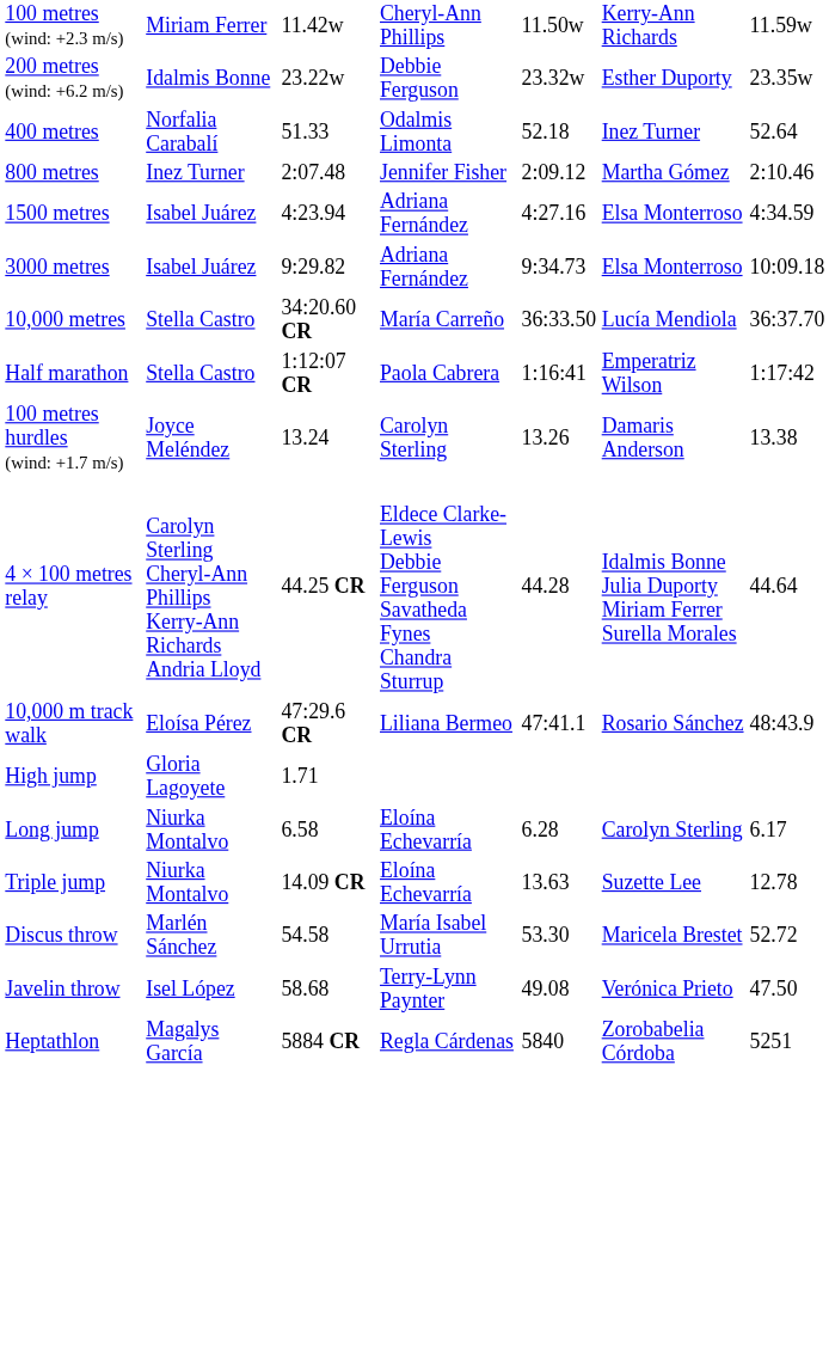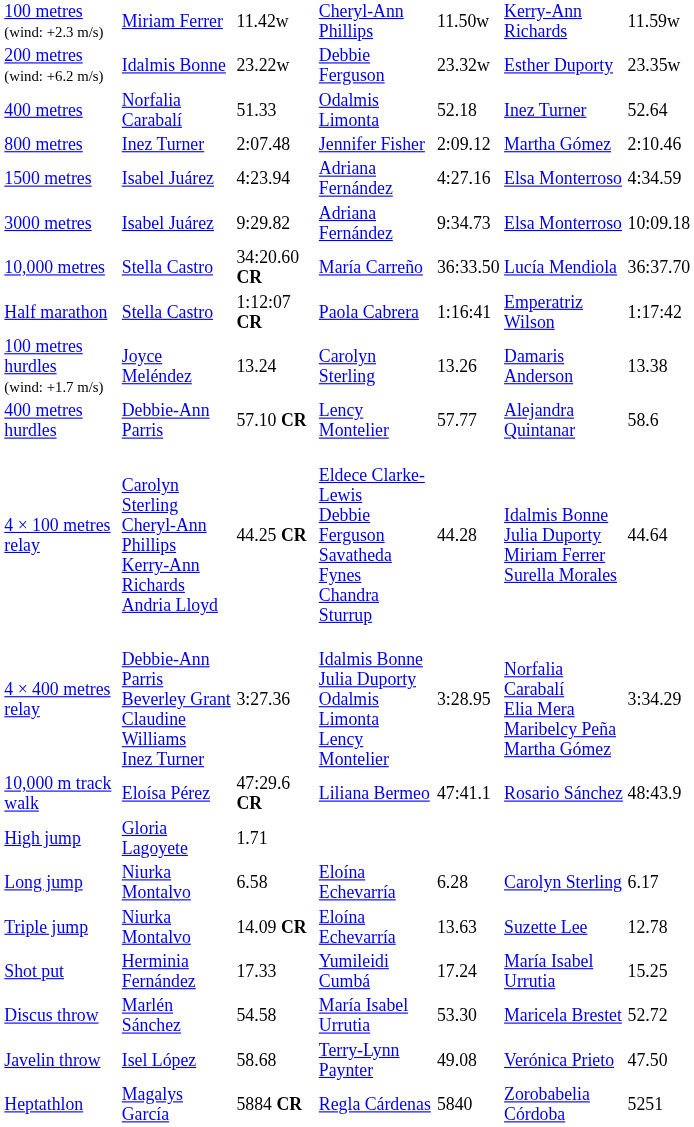+ row: 400 metres hurdles | Debbie-Ann Parris | 57.10 CR | Lency Montelier | 57.77 | Alejandra Quintanar | 58.6
+ row: 4 × 400 metres relay | Debbie-Ann Parris Beverley Grant Claudine Williams Inez Turner | 3:27.36 | Idalmis Bonne Julia Duporty Odalmis Limonta Lency Montelier | 3:28.95 | Norfalia Carabalí Elia Mera Maribelcy Peña Martha Gómez | 3:34.29
+ row: Shot put | Herminia Fernández | 17.33 | Yumileidi Cumbá | 17.24 | María Isabel Urrutia | 15.25
